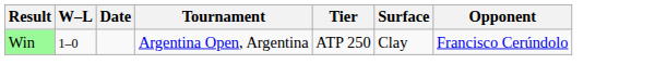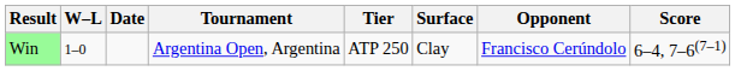+ column: Score | 6–4, 7–6(7–1)
